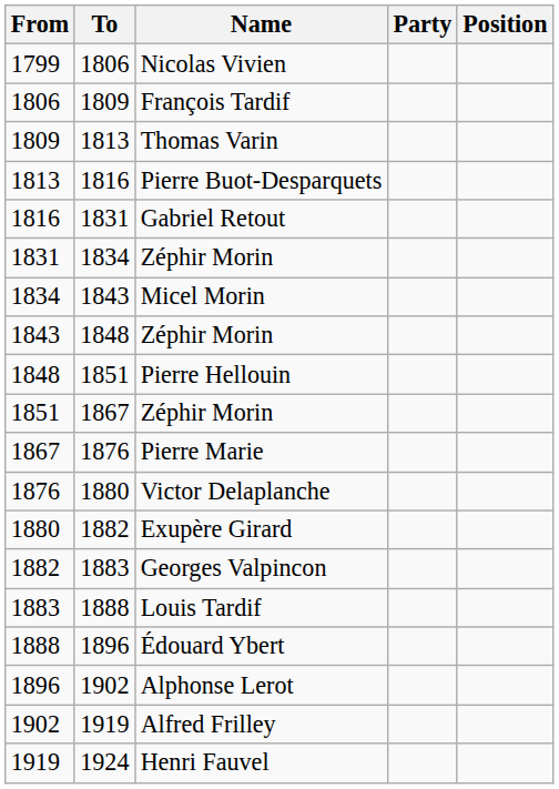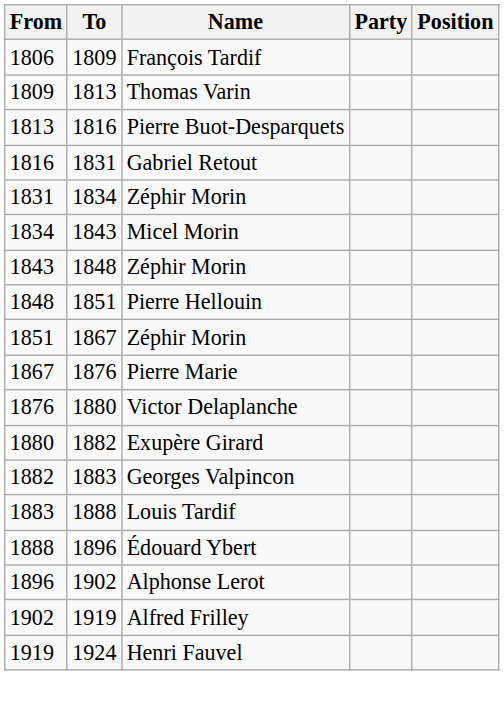- row: 1799 | 1806 | Nicolas Vivien
